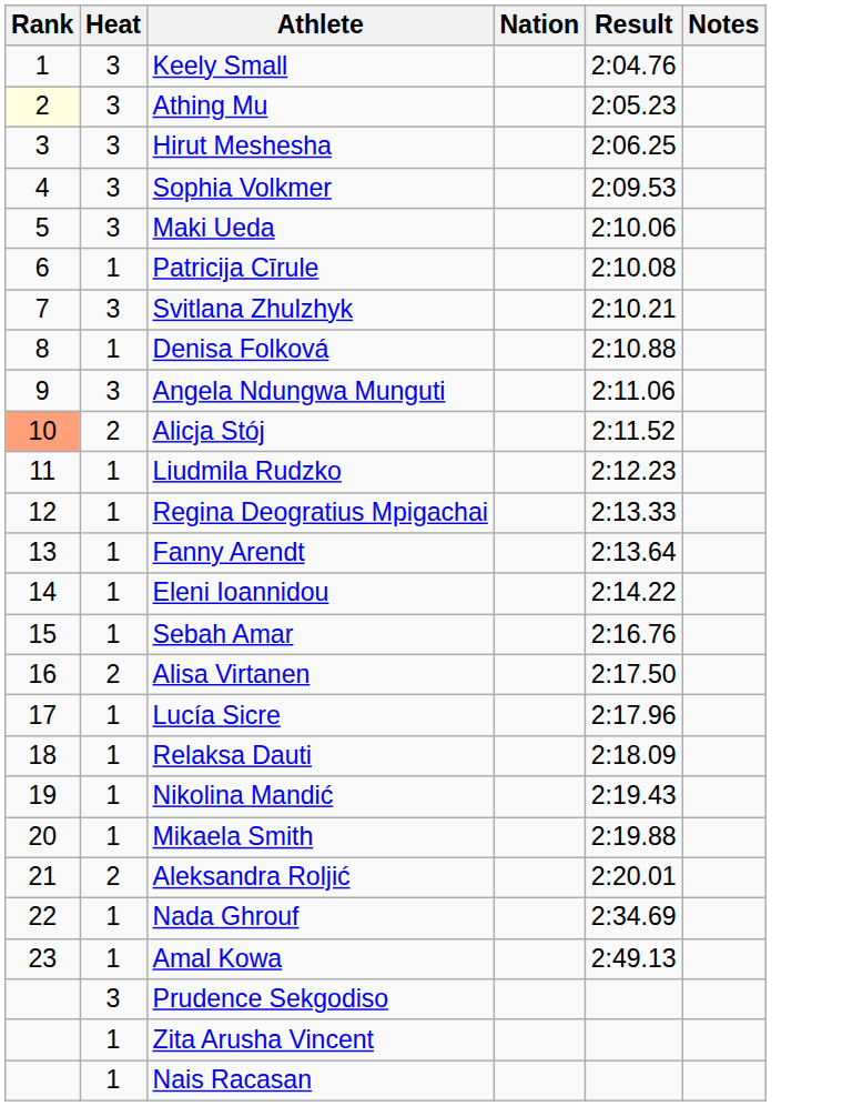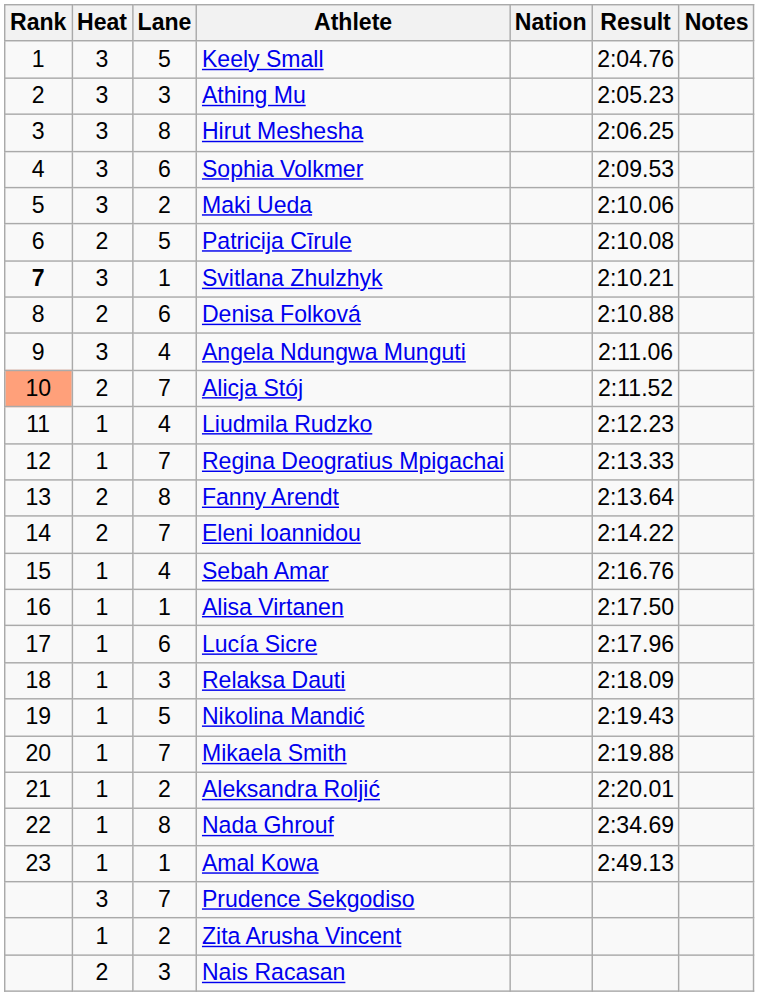+ column: Lane | 5 | 3 | 8 | 6 | 2 | 5 | 1 | 6 | 4 | 7 | 4 | 7 | 8 | 7 | 4 | 1 | 6 | 3 | 5 | 7 | 2 | 8 | 1 | 7 | 2 | 3
Athing Mu | Rank: lightyellow background -> no background
Patricija Cīrule | Heat: 1 -> 2
Svitlana Zhulzhyk | Rank: normal -> bold
Denisa Folková | Heat: 1 -> 2
Fanny Arendt | Heat: 1 -> 2
Eleni Ioannidou | Heat: 1 -> 2
Alisa Virtanen | Heat: 2 -> 1
Aleksandra Roljić | Heat: 2 -> 1
Nais Racasan | Heat: 1 -> 2
